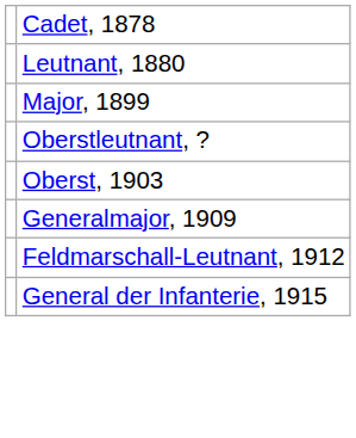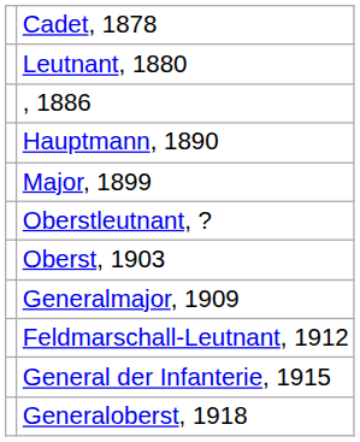+ row: , 1886
+ row: Hauptmann, 1890
+ row: Generaloberst, 1918
